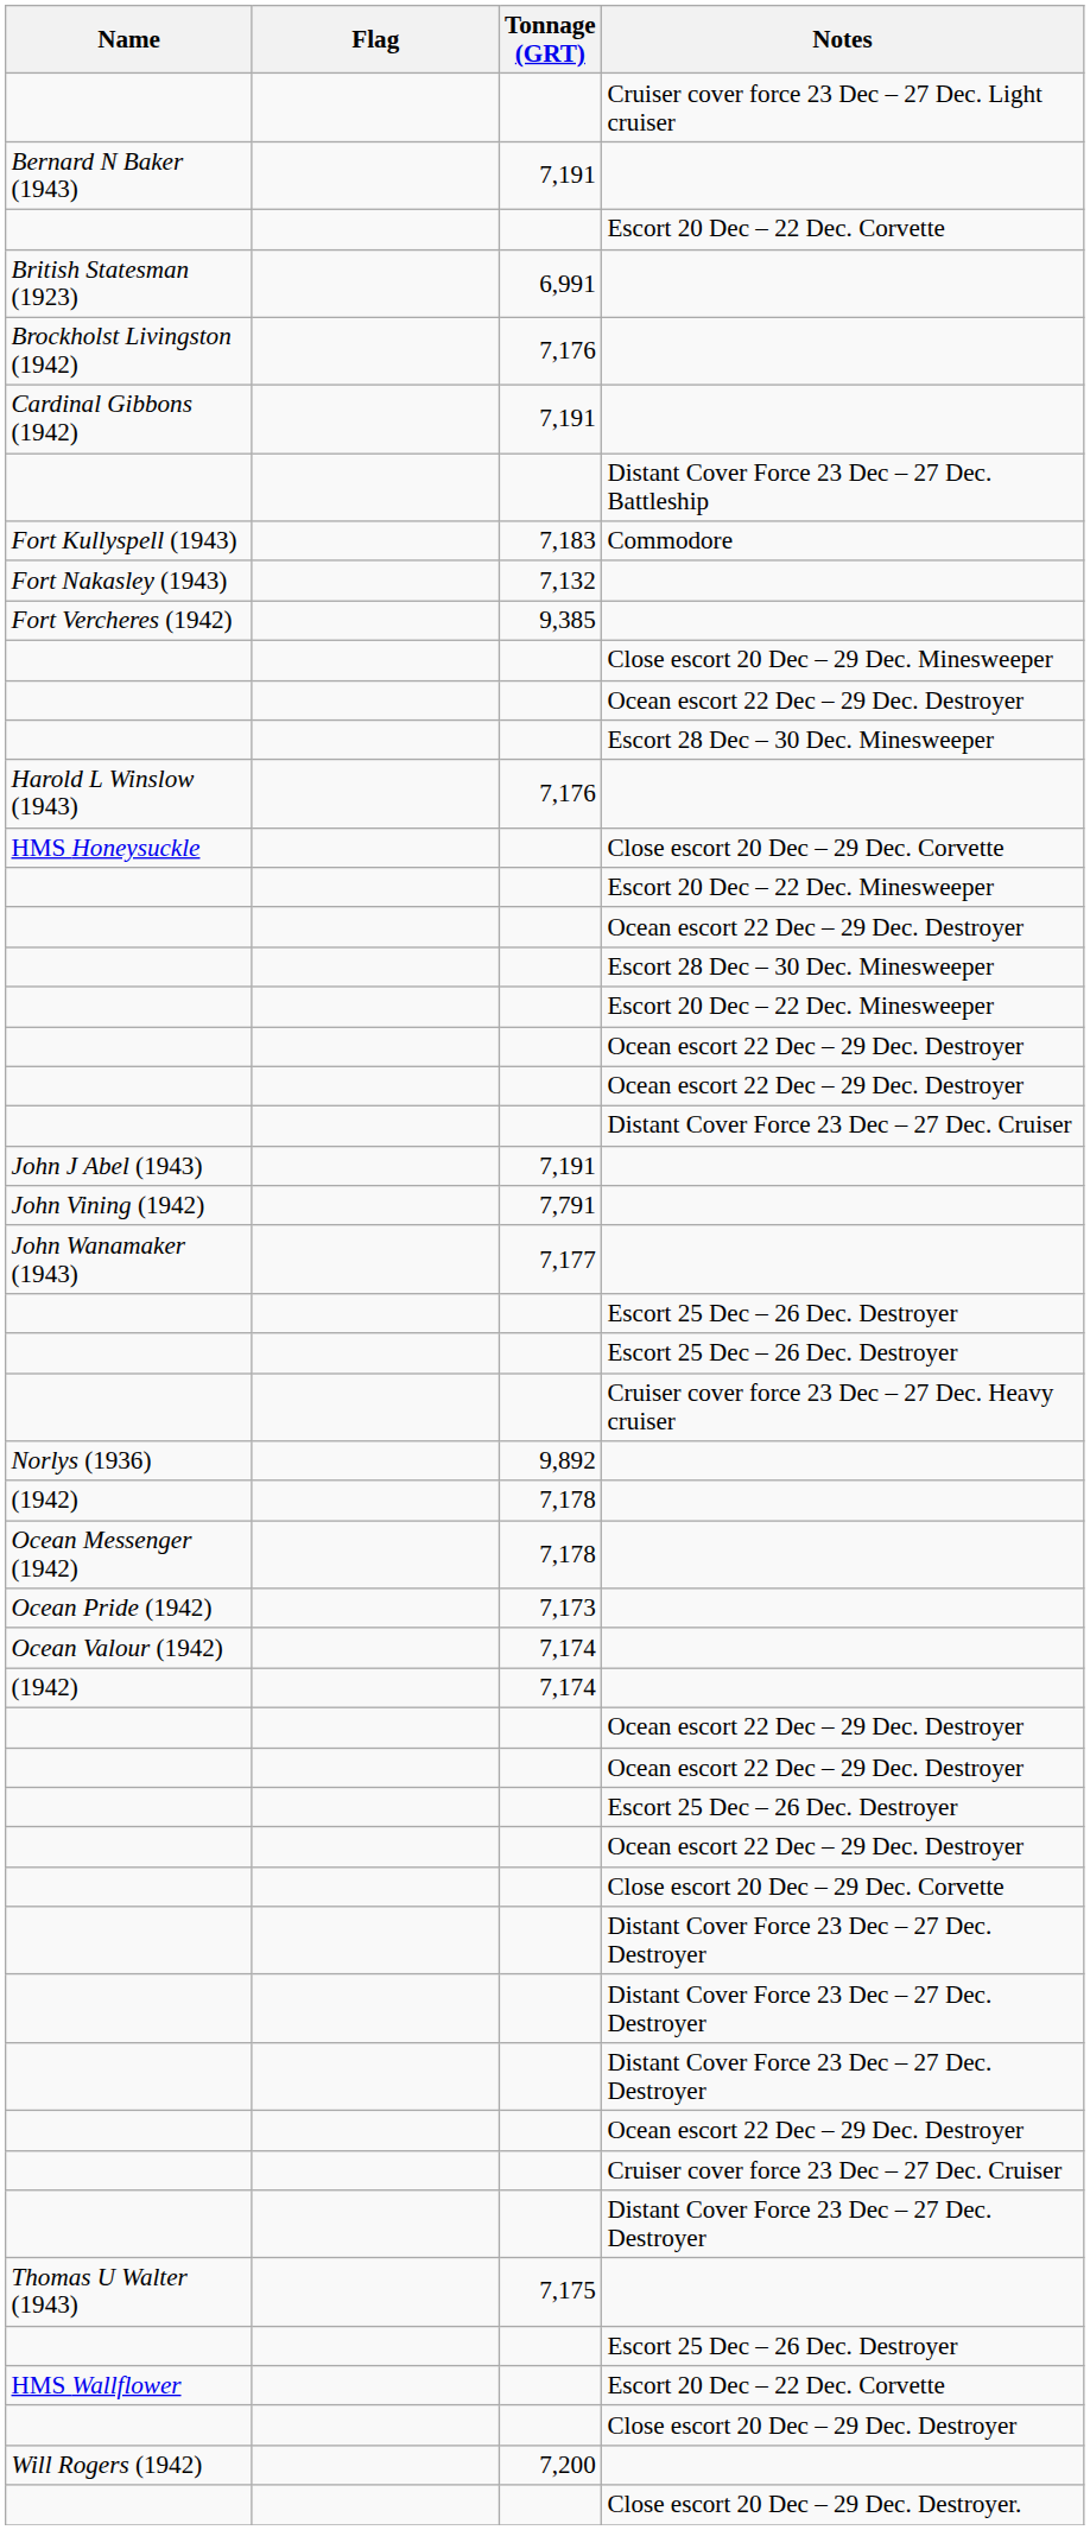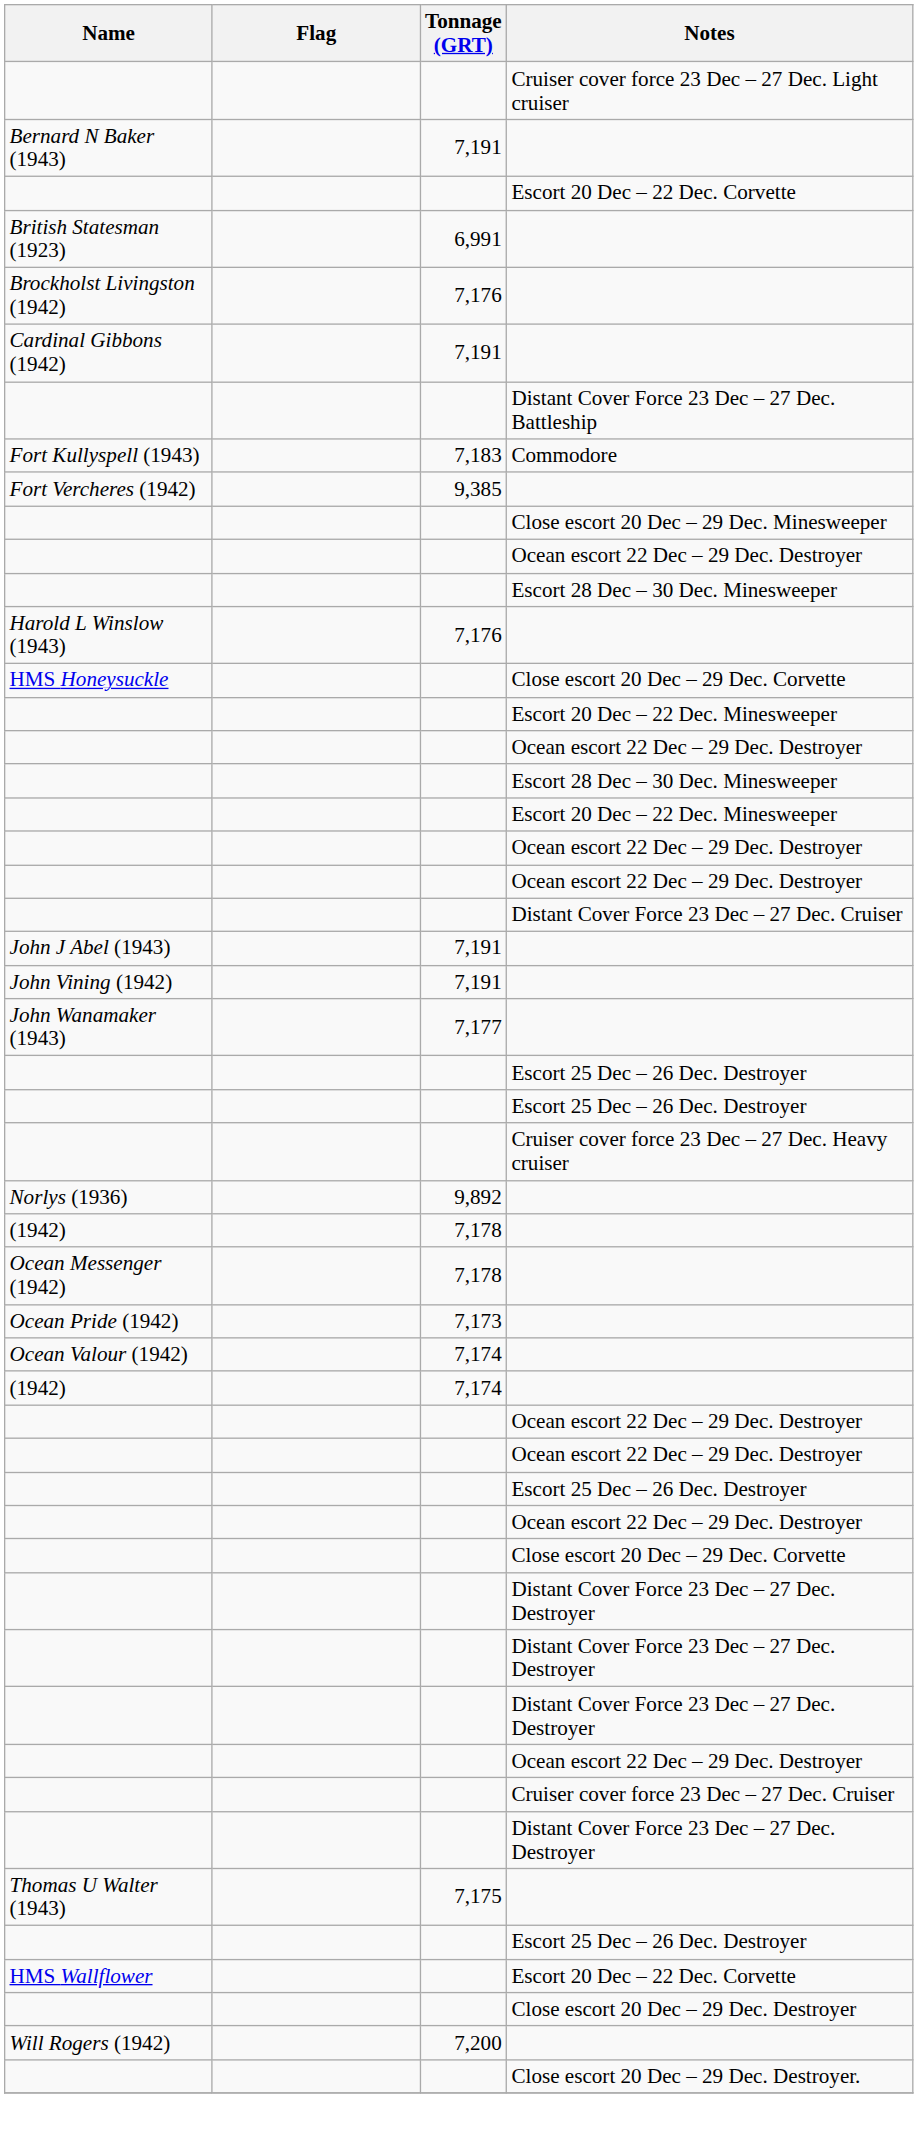- row: Fort Nakasley (1943) | 7,132
John Vining (1942) | Tonnage (GRT): 7,791 -> 7,191
